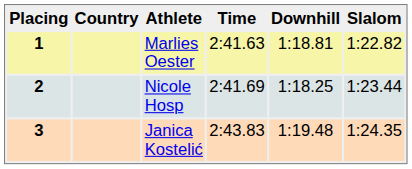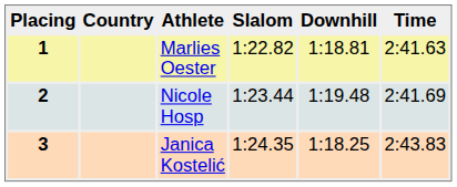columns swapped: Time <-> Slalom
2 | Downhill: 1:18.25 -> 1:19.48
3 | Downhill: 1:19.48 -> 1:18.25
